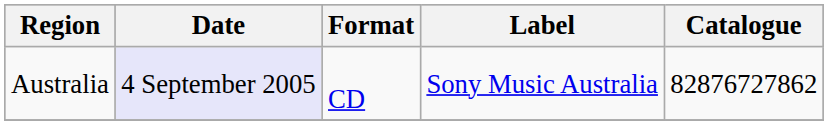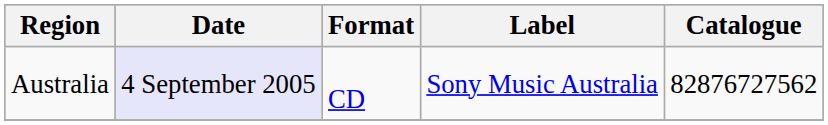Australia | Catalogue: 82876727862 -> 82876727562
